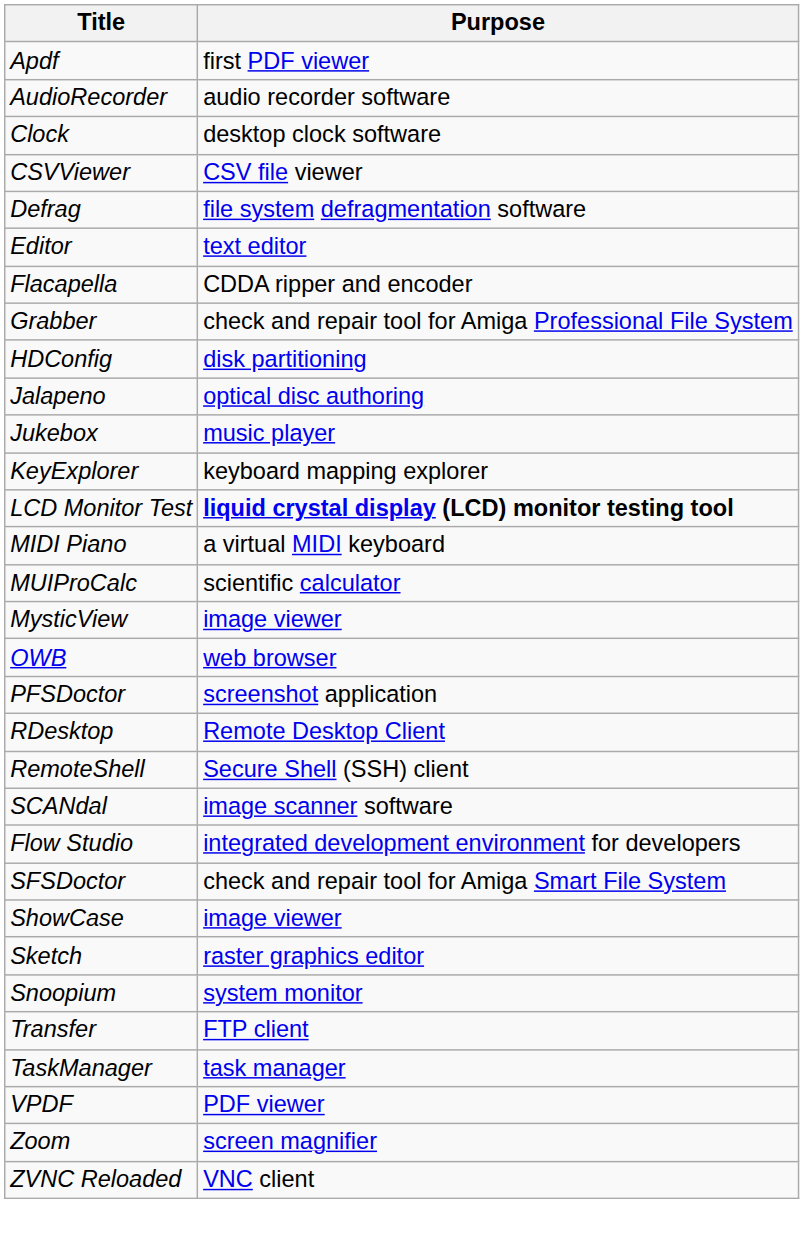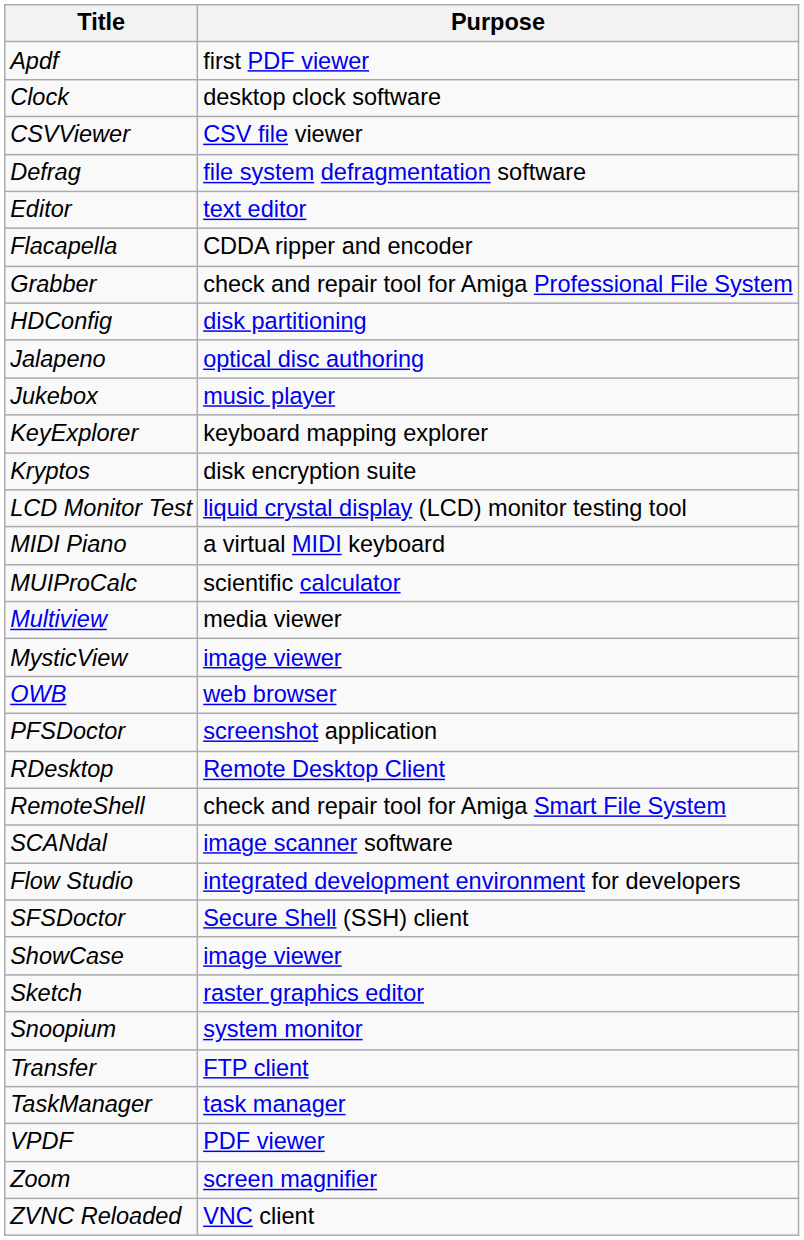- row: AudioRecorder | audio recorder software
+ row: Kryptos | disk encryption suite
LCD Monitor Test | Purpose: bold -> normal
+ row: Multiview | media viewer
RemoteShell | Purpose: Secure Shell (SSH) client -> check and repair tool for Amiga Smart File System
SFSDoctor | Purpose: check and repair tool for Amiga Smart File System -> Secure Shell (SSH) client
